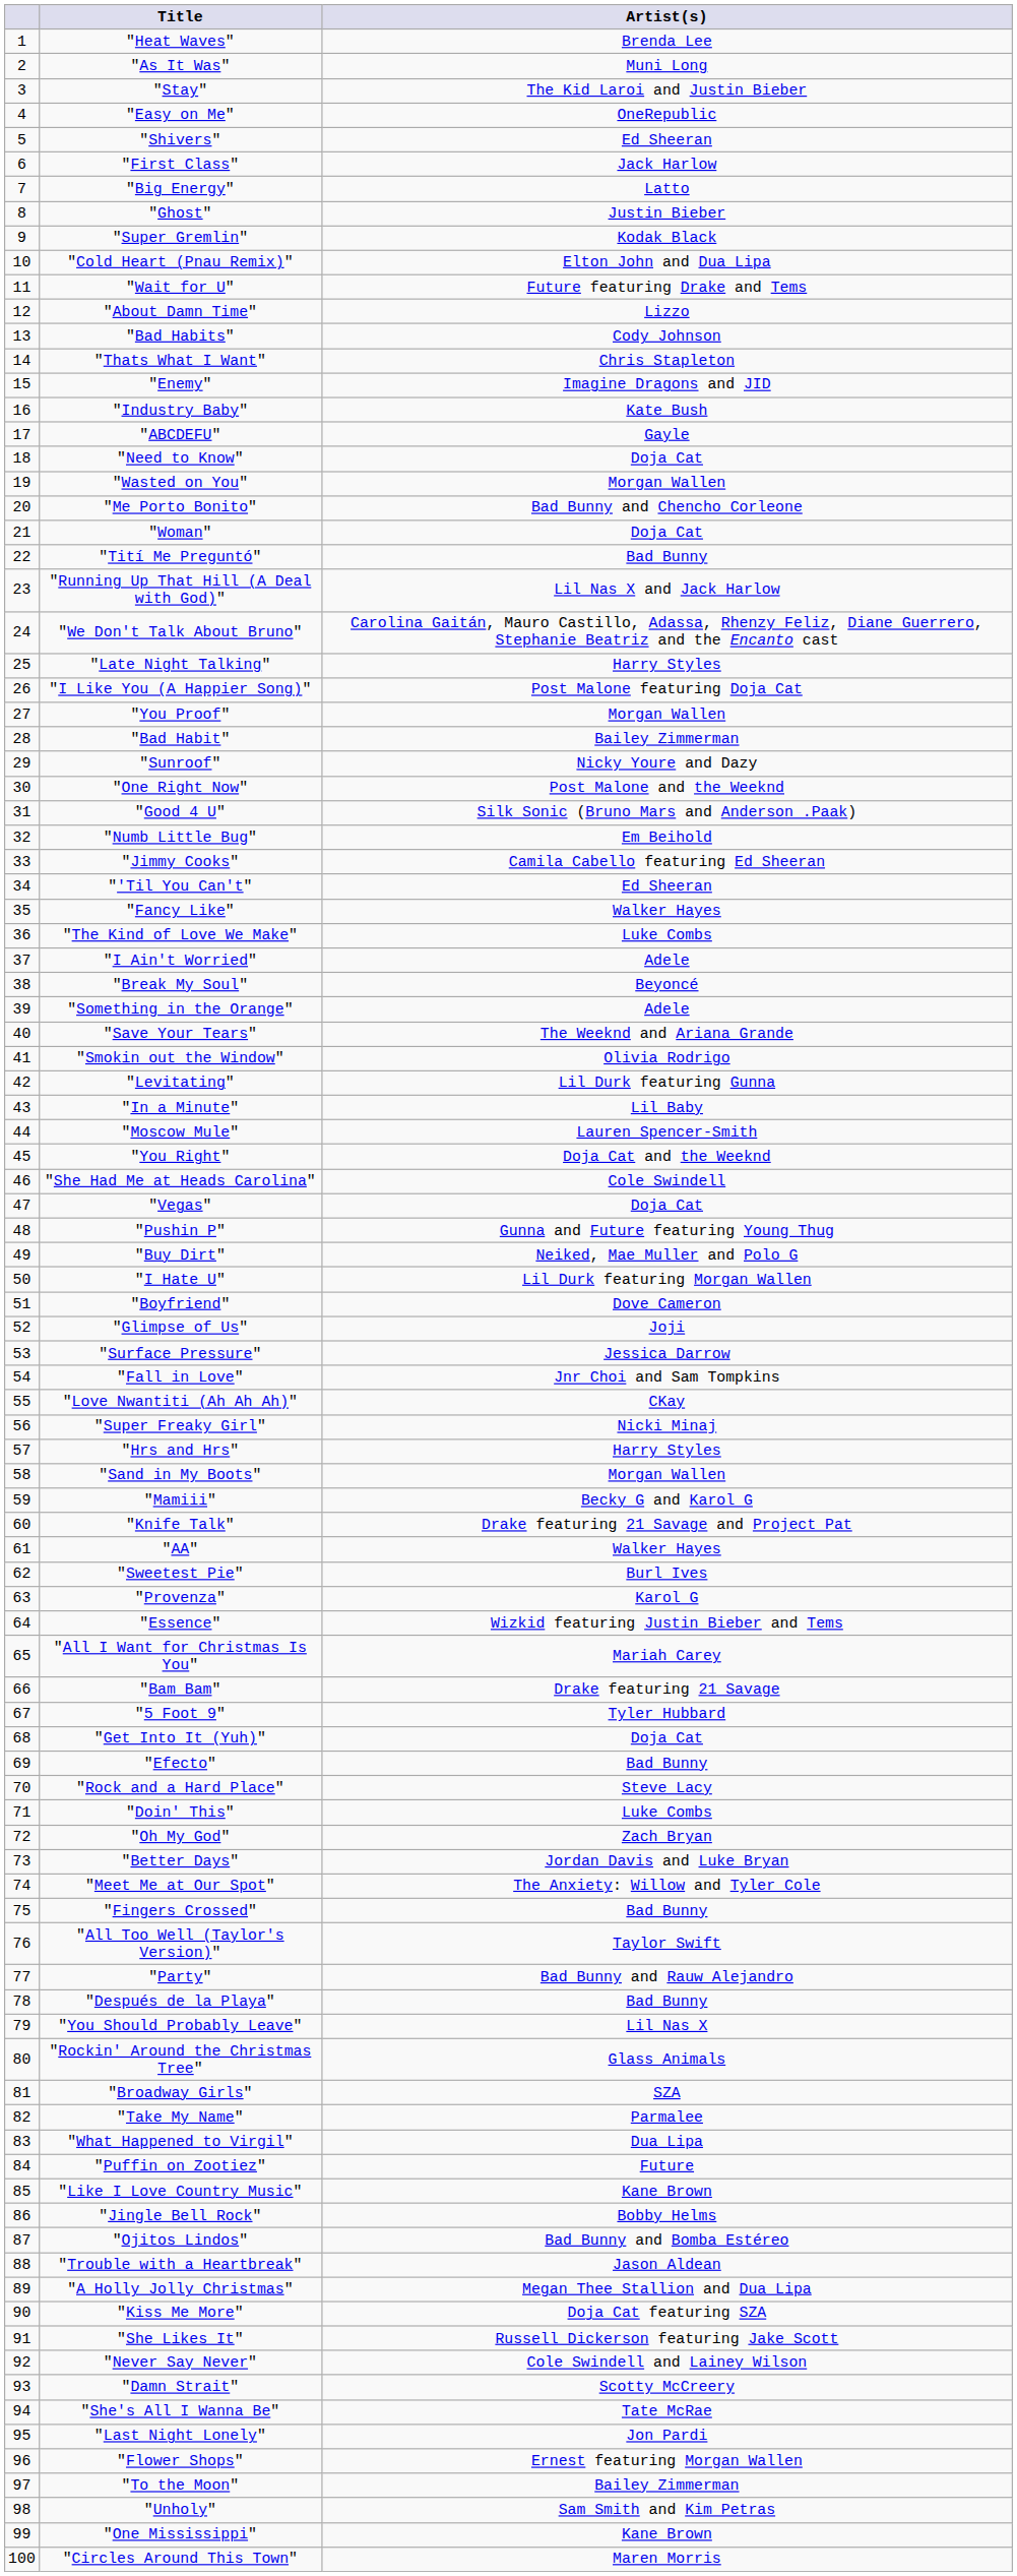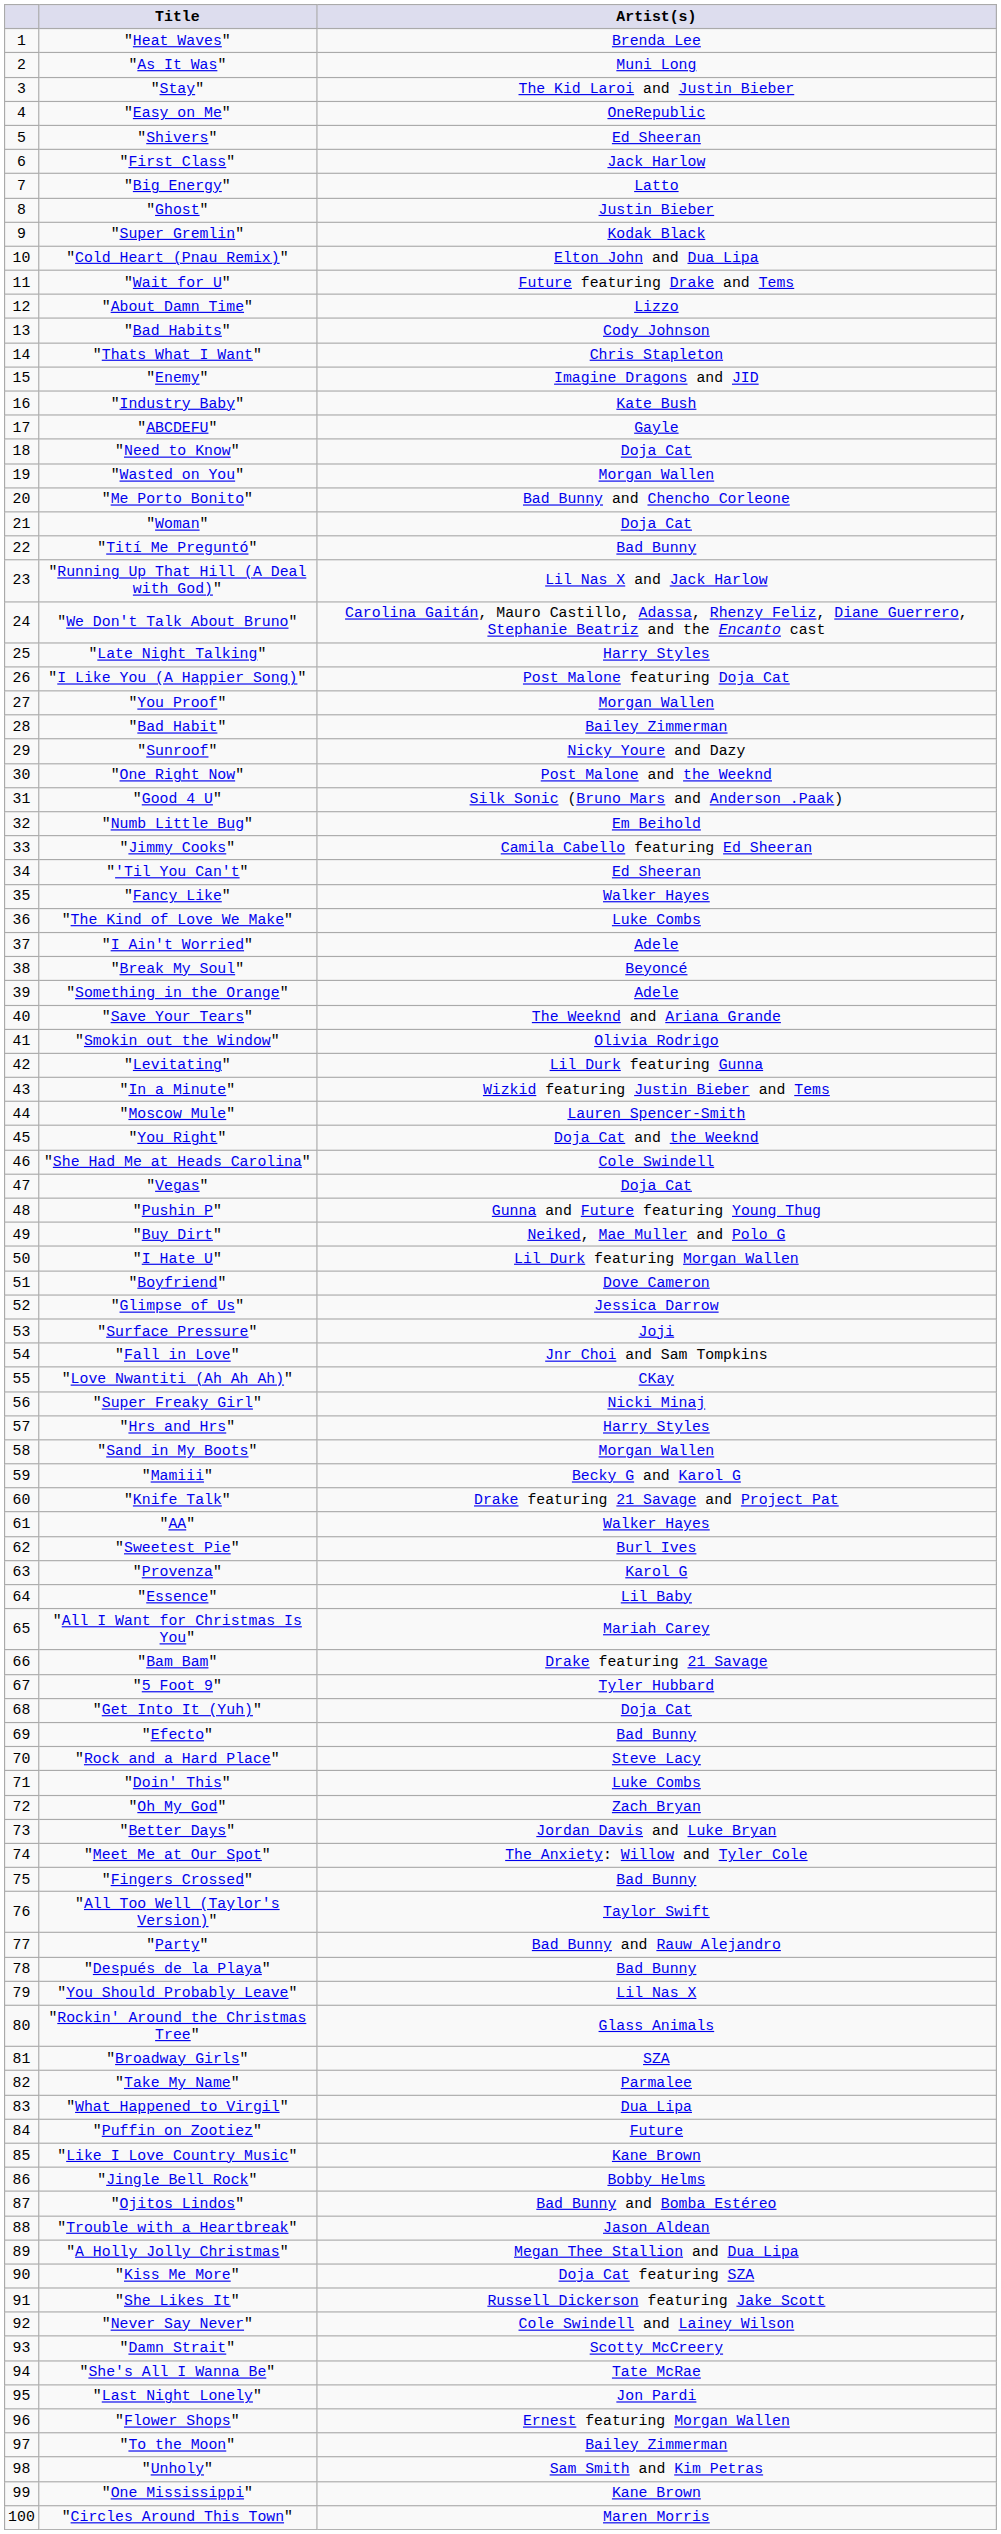"In a Minute" | Artist(s): Lil Baby -> Wizkid featuring Justin Bieber and Tems
"Glimpse of Us" | Artist(s): Joji -> Jessica Darrow
"Surface Pressure" | Artist(s): Jessica Darrow -> Joji
"Essence" | Artist(s): Wizkid featuring Justin Bieber and Tems -> Lil Baby
